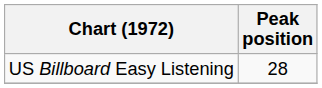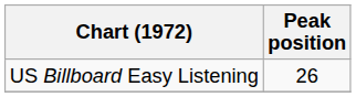US Billboard Easy Listening | Peak position: 28 -> 26
